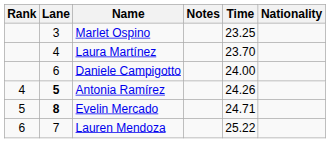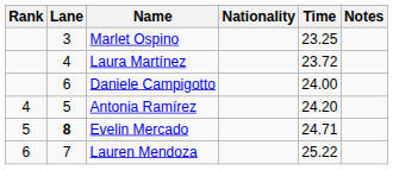columns swapped: Nationality <-> Notes
Laura Martínez | Time: 23.70 -> 23.72
Antonia Ramírez | Lane: bold -> normal
Antonia Ramírez | Time: 24.26 -> 24.20
